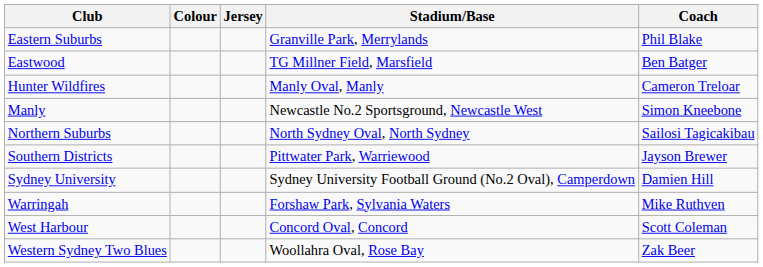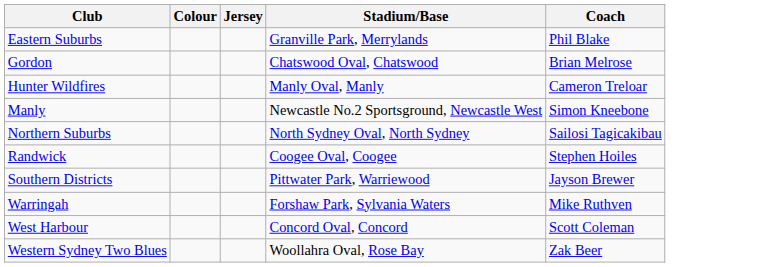- row: Eastwood | TG Millner Field, Marsfield | Ben Batger
+ row: Gordon | Chatswood Oval, Chatswood | Brian Melrose
+ row: Randwick | Coogee Oval, Coogee | Stephen Hoiles
- row: Sydney University | Sydney University Football Ground (No.2 Oval), Camperdown | Damien Hill
